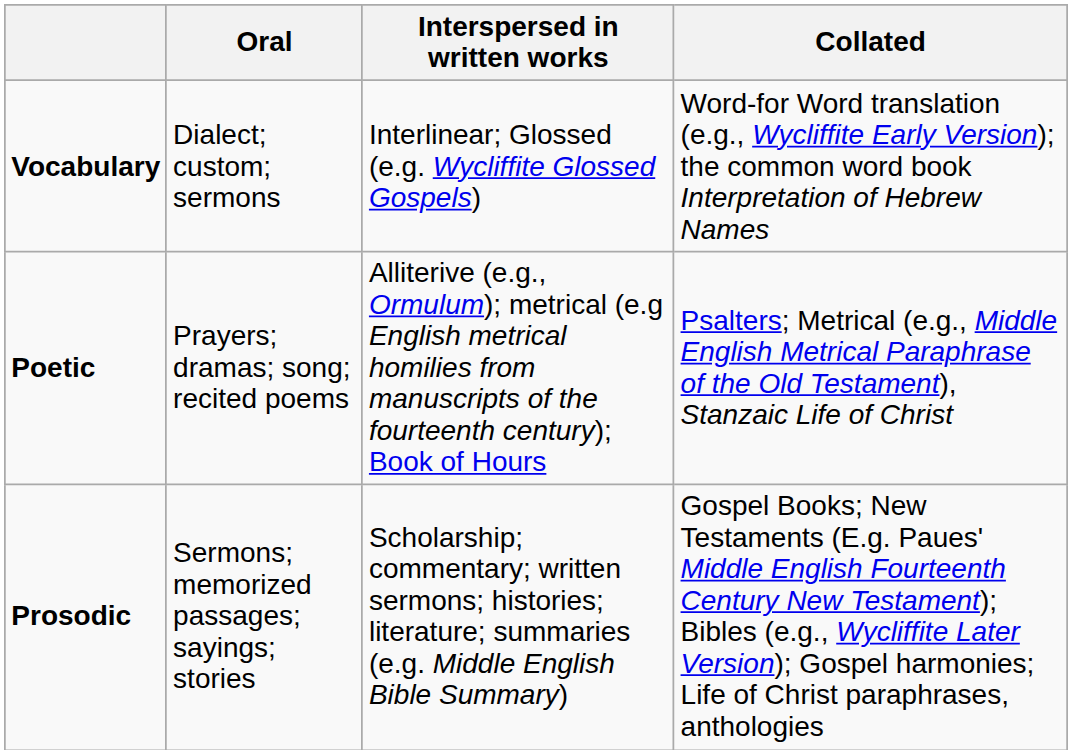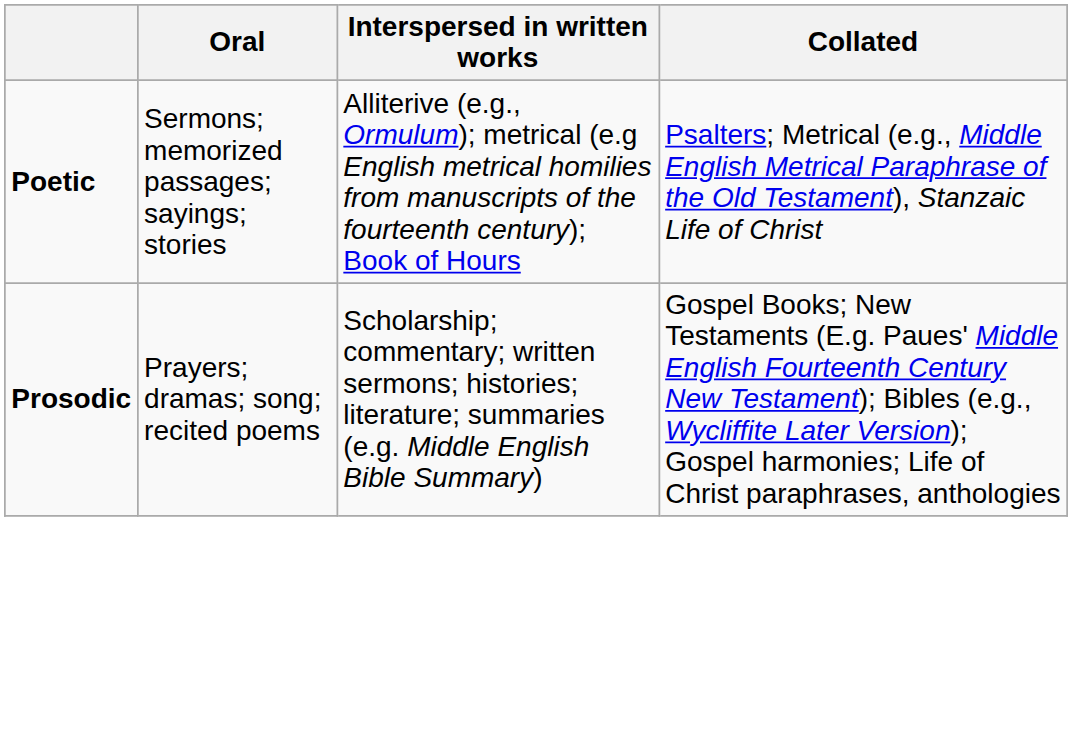- row: Vocabulary | Dialect; custom; sermons | Interlinear; Glossed (e.g. Wycliffite Glossed Gospels) | Word-for Word translation (e.g., Wycliffite Early Version); the common word book Interpretation of Hebrew Names
Poetic | Oral: Prayers; dramas; song; recited poems -> Sermons; memorized passages; sayings; stories
Prosodic | Oral: Sermons; memorized passages; sayings; stories -> Prayers; dramas; song; recited poems
